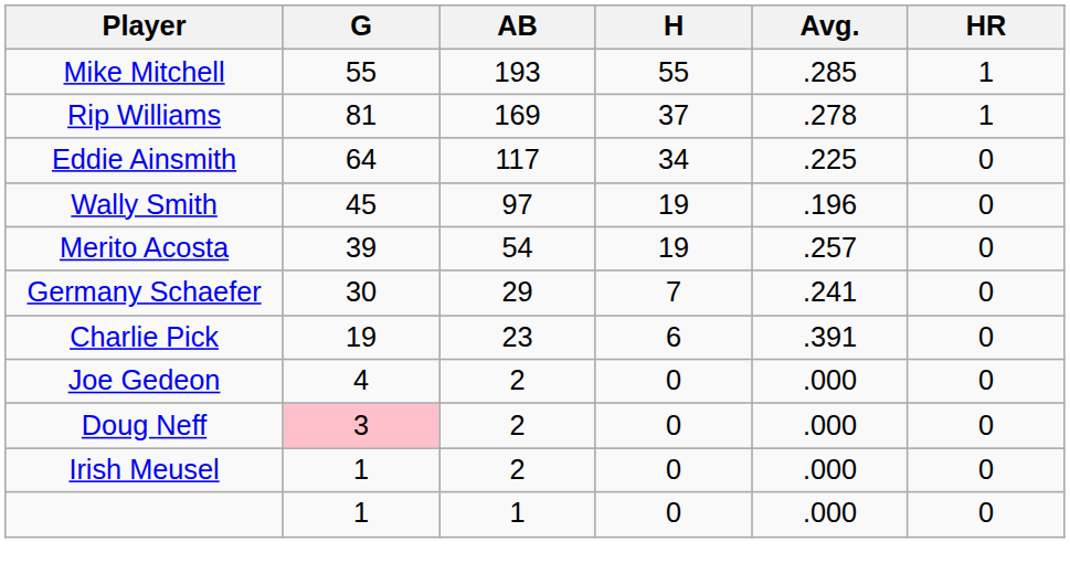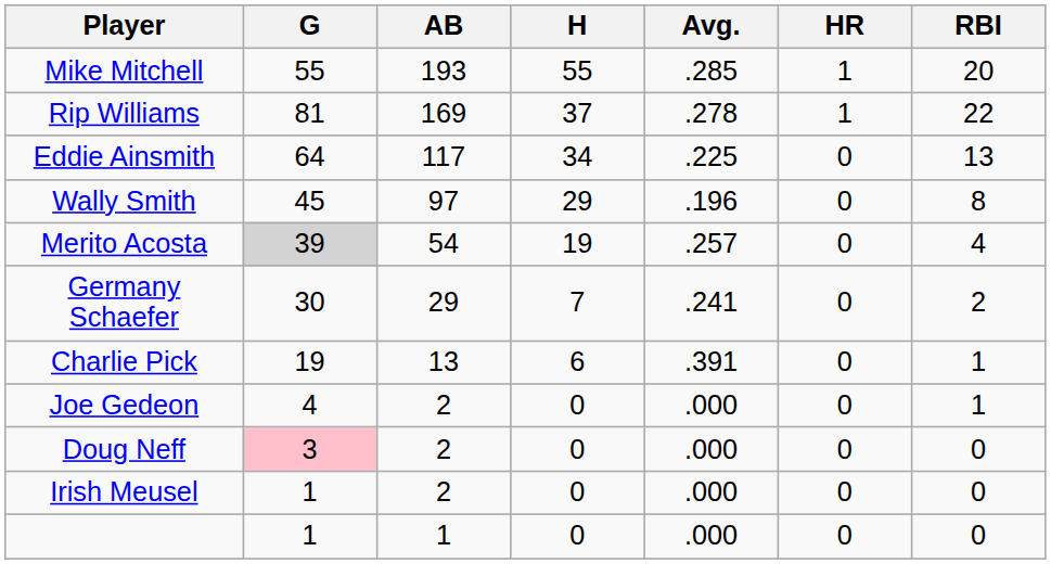+ column: RBI | 20 | 22 | 13 | 8 | 4 | 2 | 1 | 1 | 0 | 0 | 0
Wally Smith | H: 19 -> 29
Merito Acosta | G: no background -> lightgrey background
Charlie Pick | AB: 23 -> 13
